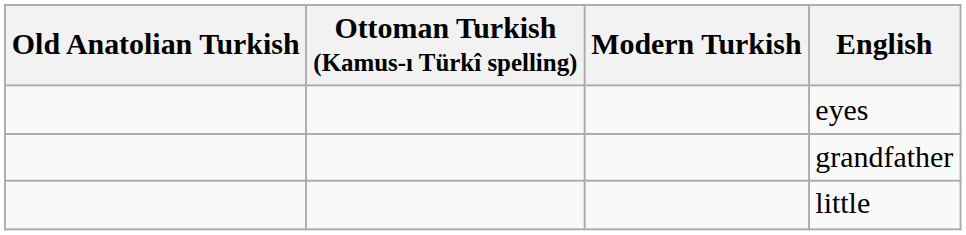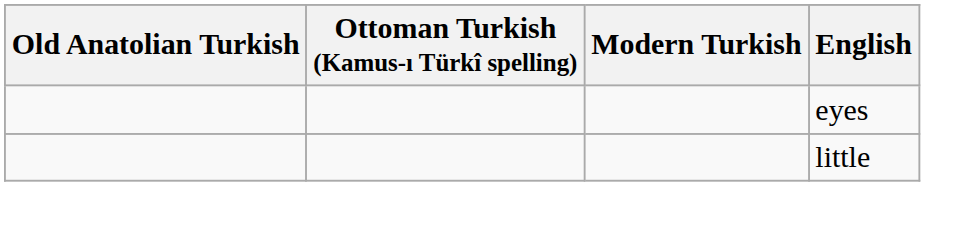- row: grandfather
